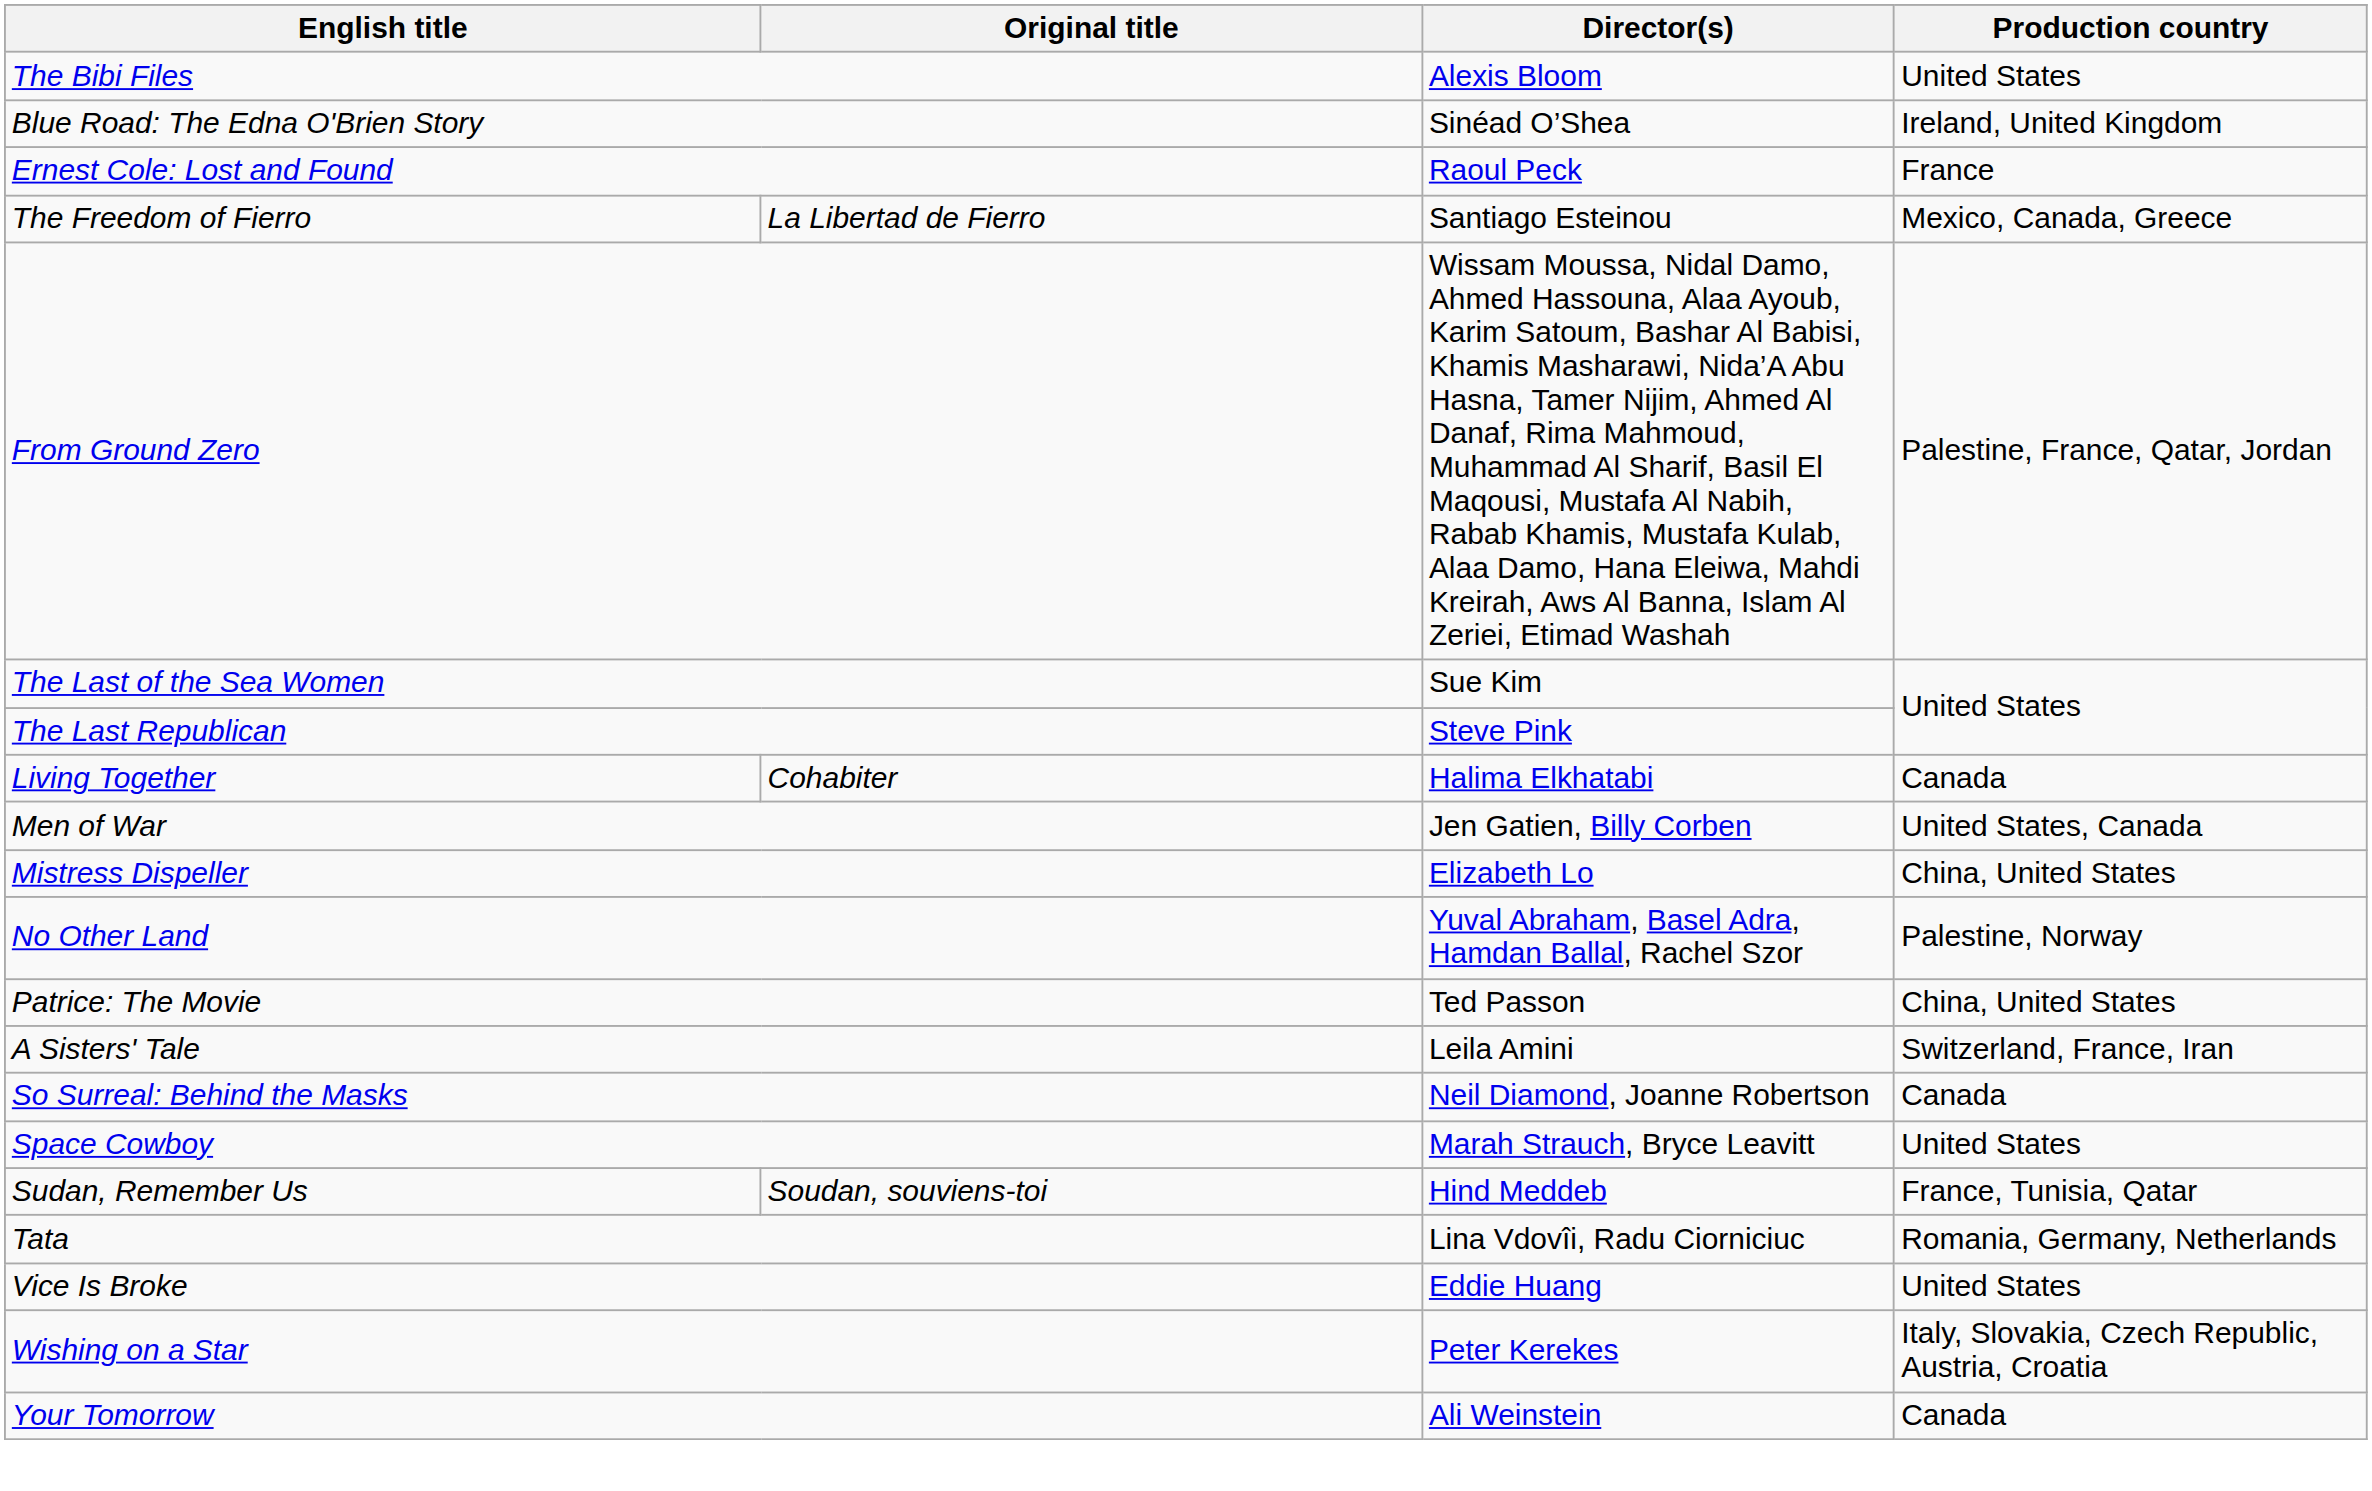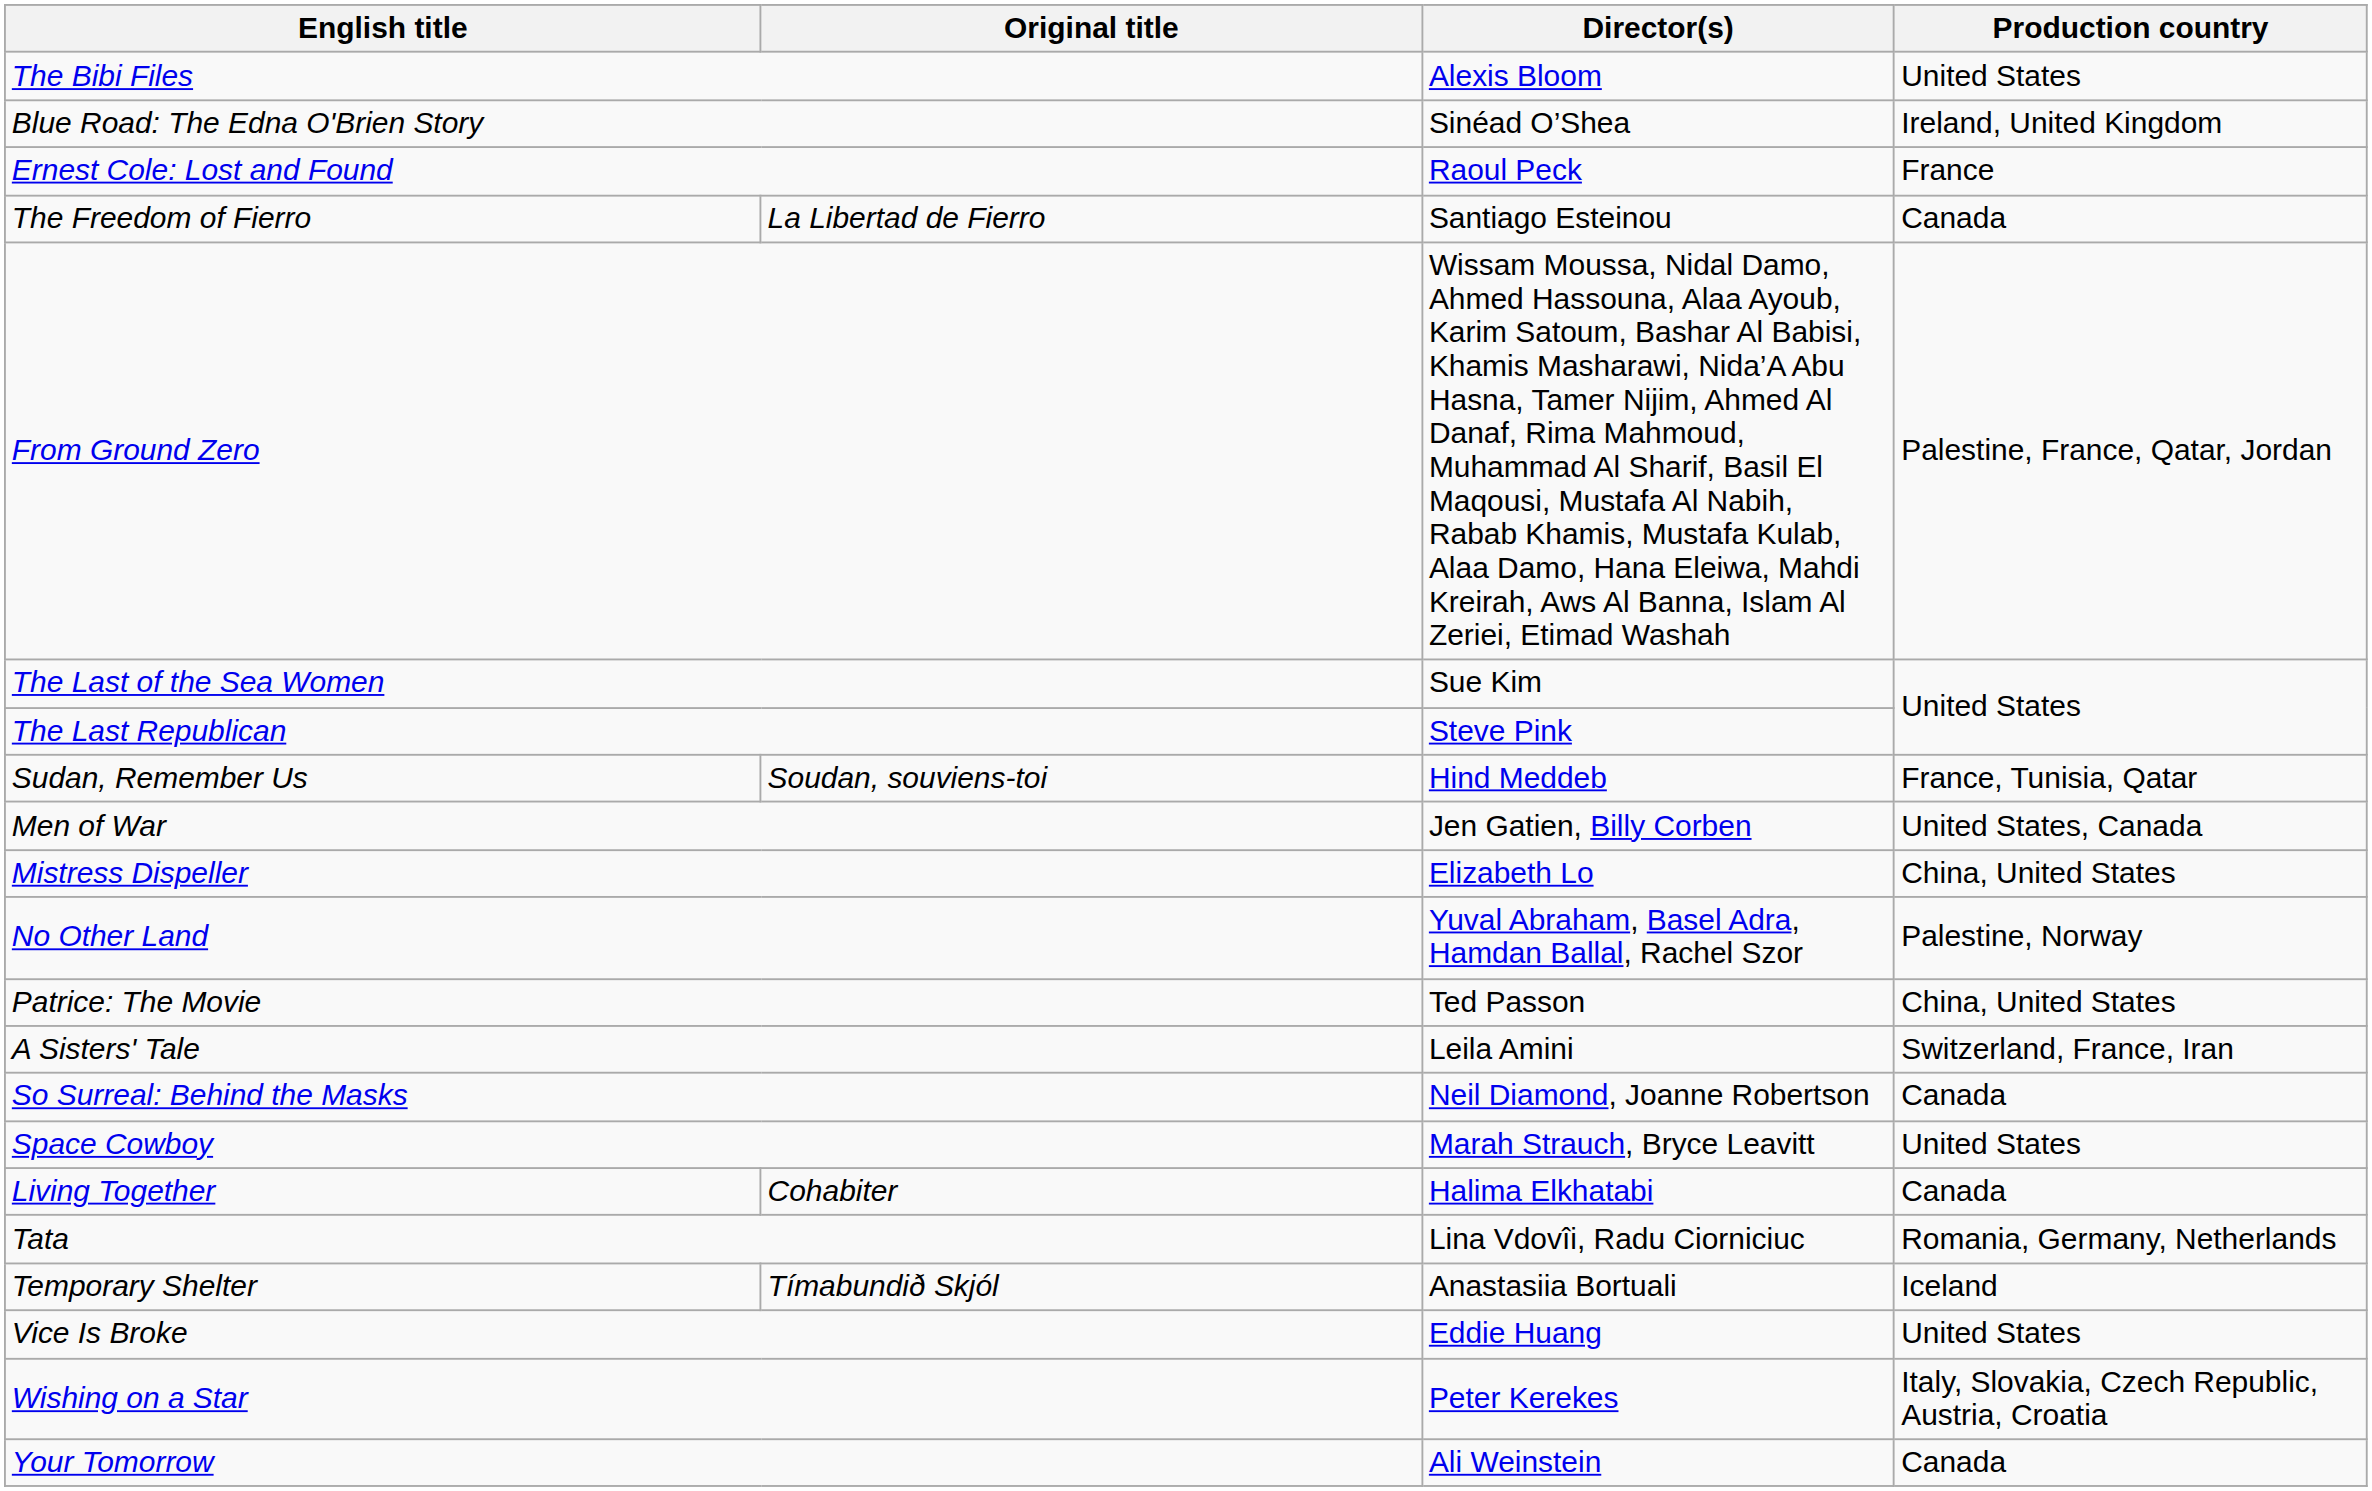The Freedom of Fierro | Production country: Mexico, Canada, Greece -> Canada
rows swapped: Living Together <-> Sudan, Remember Us
+ row: Temporary Shelter | Tímabundið Skjól | Anastasiia Bortuali | Iceland
